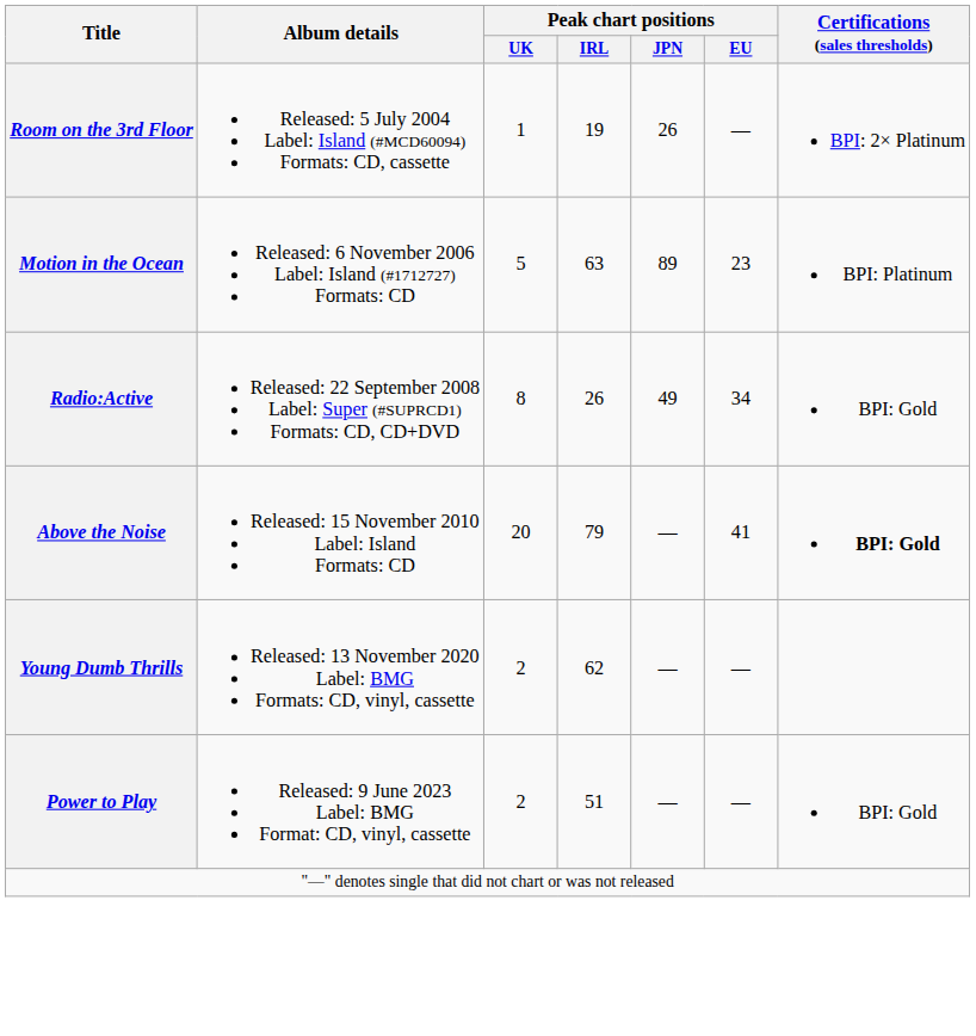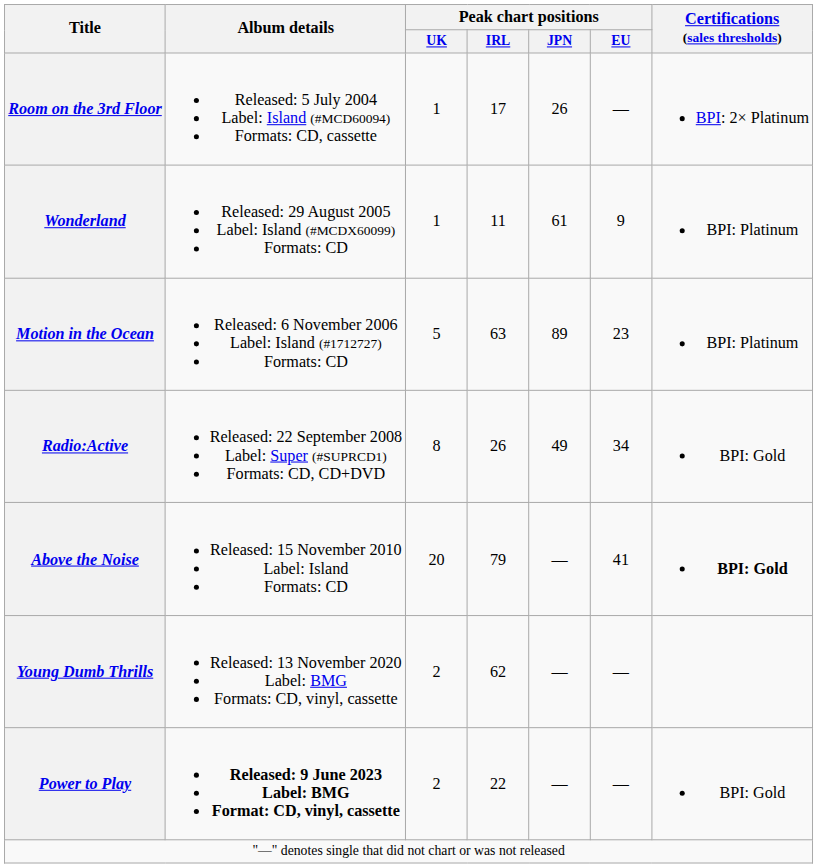Room on the 3rd Floor | Peak chart positions / IRL: 19 -> 17
+ row: Wonderland | Released: 29 August 2005 Label: Island (#MCDX60099) Formats: CD | 1 | 11 | 61 | 9 | BPI: Platinum
Power to Play | Album details: normal -> bold
Power to Play | Peak chart positions / IRL: 51 -> 22
